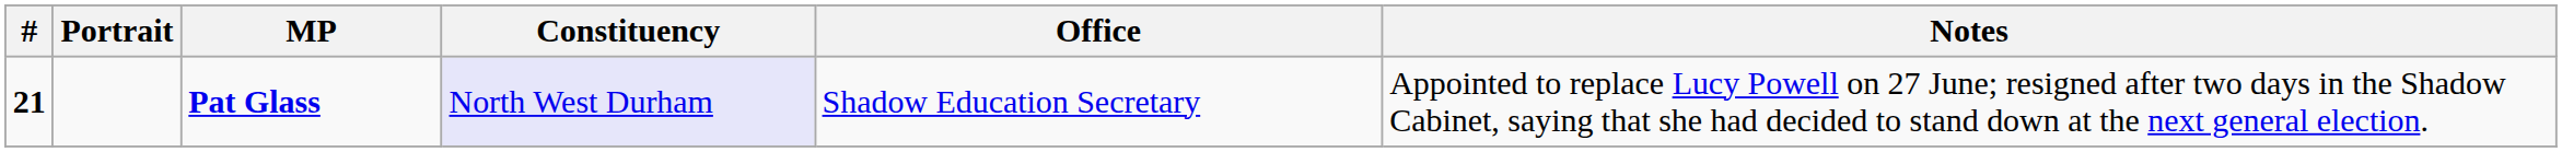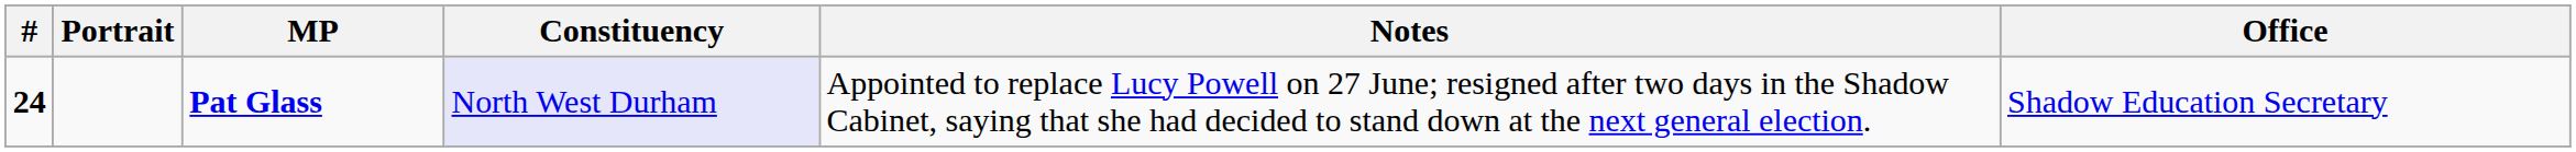columns swapped: Office <-> Notes
Pat Glass | #: 21 -> 24
